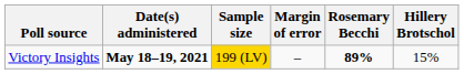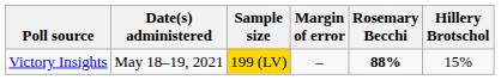Victory Insights | Date(s) administered: bold -> normal
Victory Insights | Rosemary Becchi: 89% -> 88%
